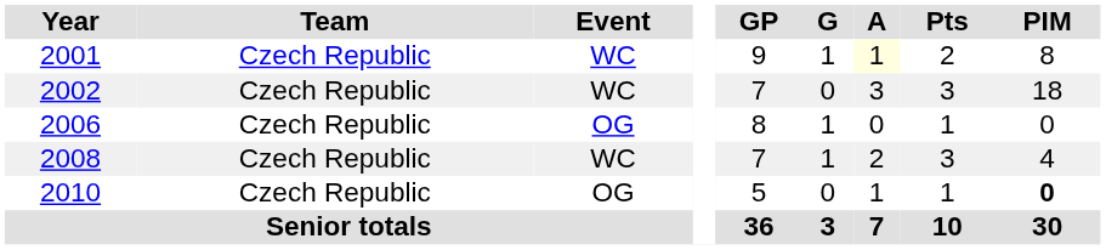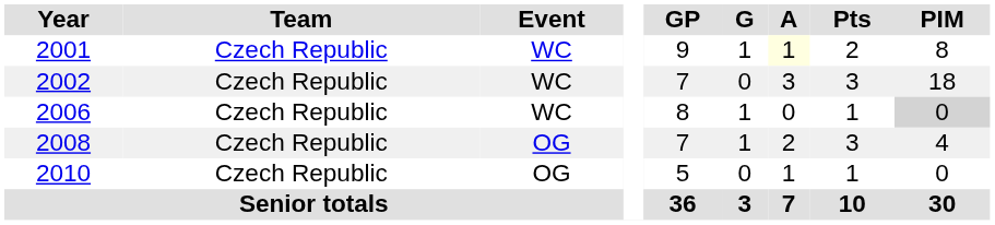2006 | Event: OG -> WC
2006 | PIM: no background -> lightgrey background
2008 | Event: WC -> OG
2010 | PIM: bold -> normal
